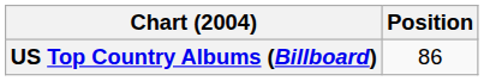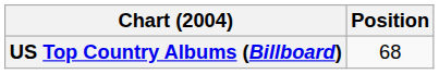US Top Country Albums (Billboard) | Position: 86 -> 68
